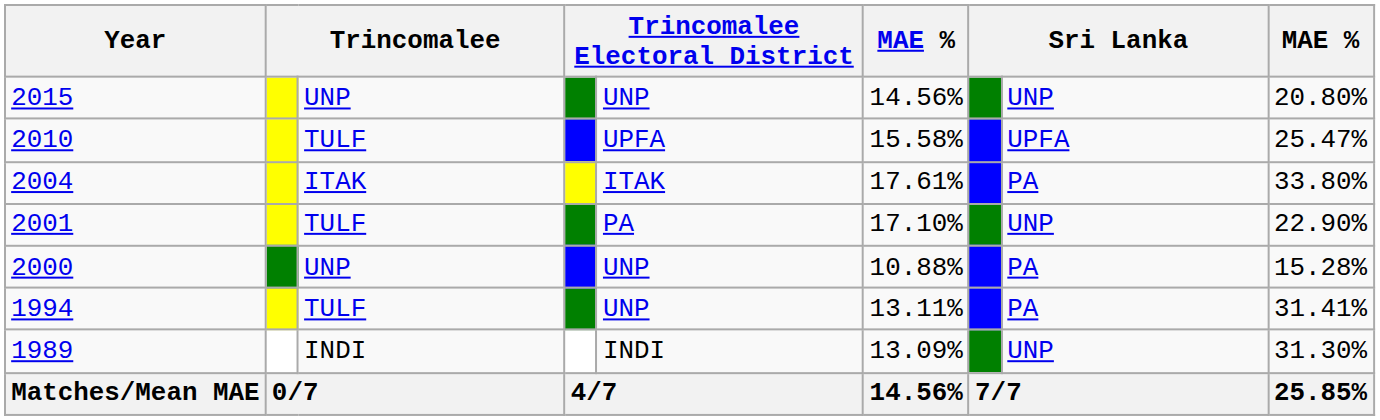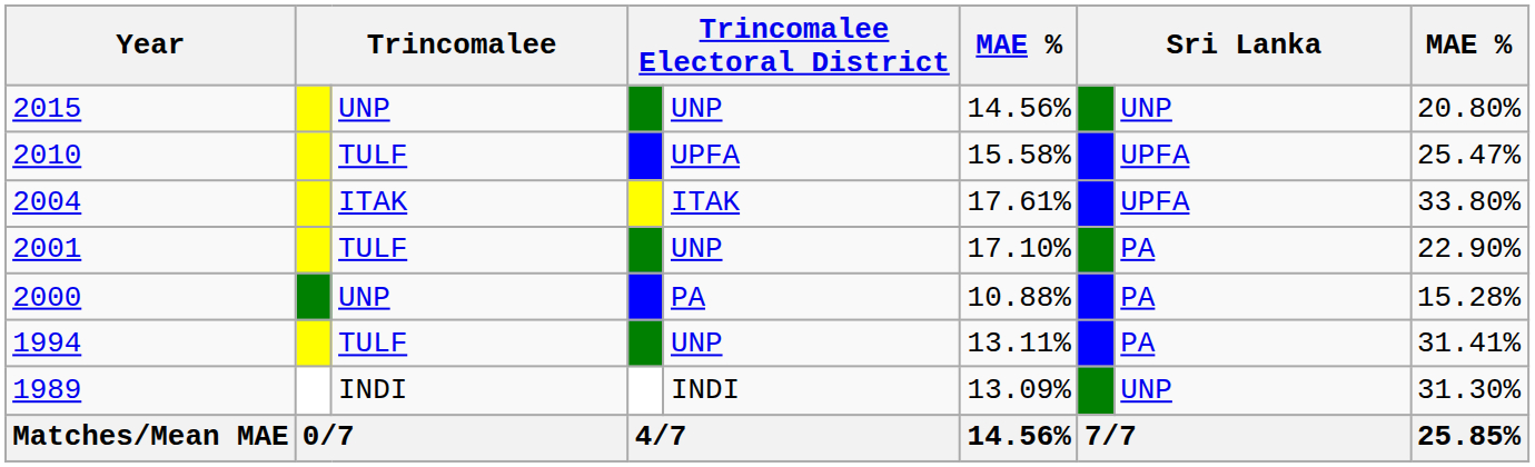2004 | column 8: PA -> UPFA
2001 | column 5: PA -> UNP
2001 | column 8: UNP -> PA
2000 | column 5: UNP -> PA
